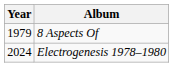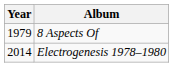Electrogenesis 1978–1980 | Year: 2024 -> 2014
